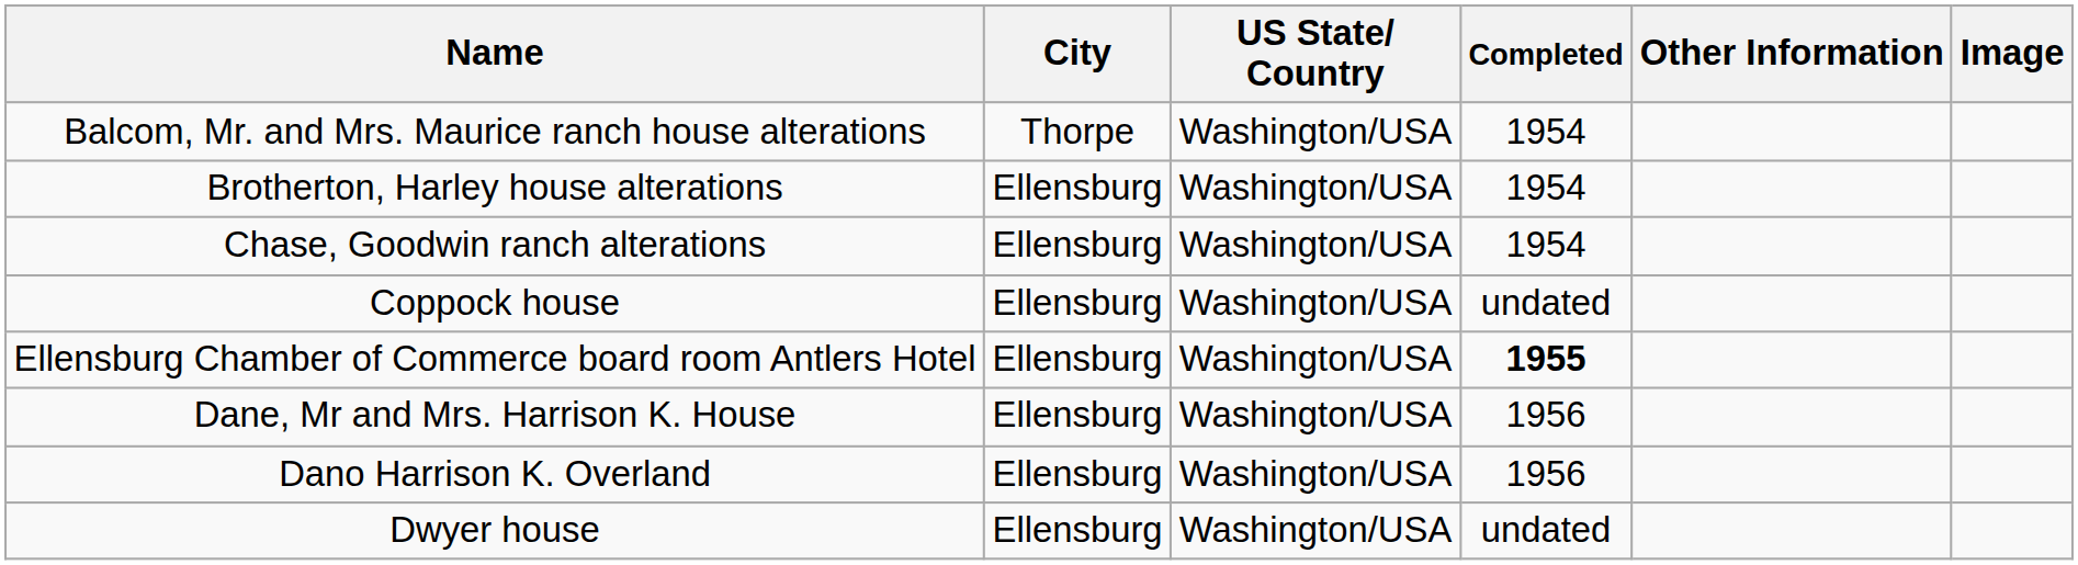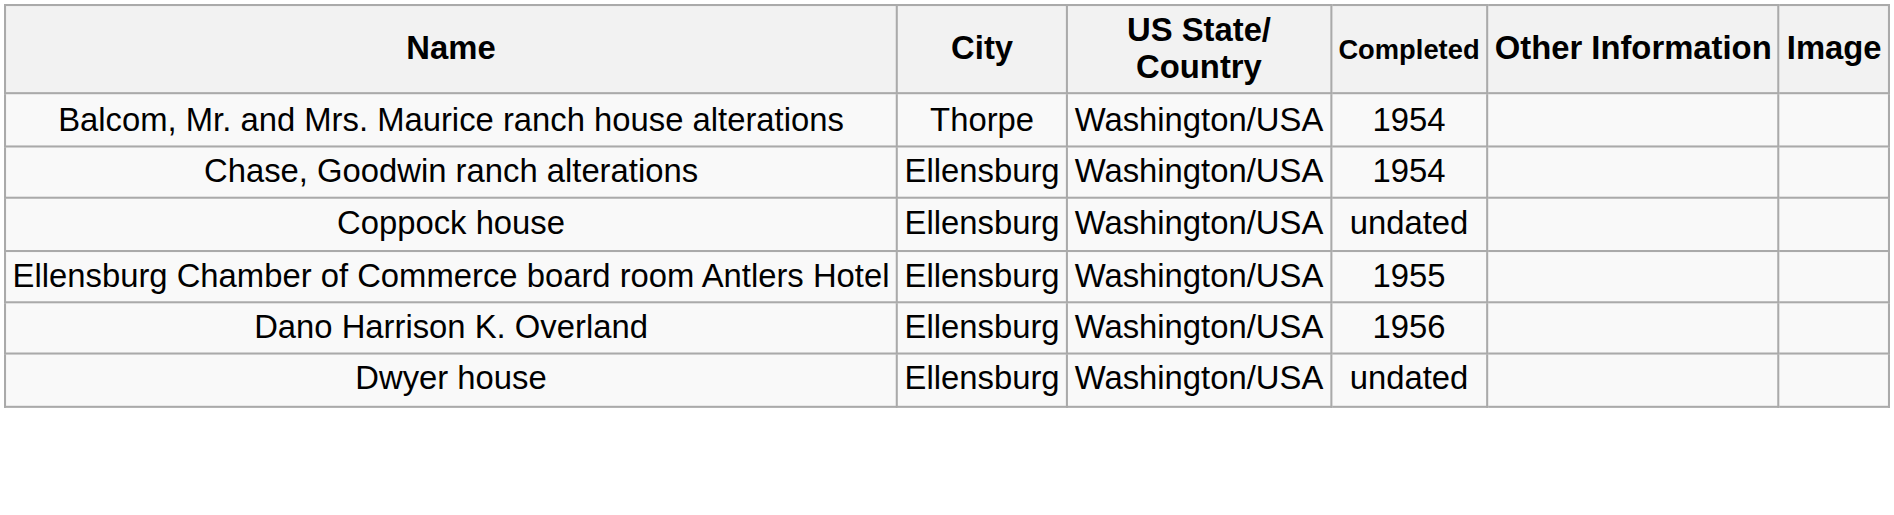- row: Brotherton, Harley house alterations | Ellensburg | Washington/USA | 1954
Ellensburg Chamber of Commerce board room Antlers Hotel | Completed: bold -> normal
- row: Dane, Mr and Mrs. Harrison K. House | Ellensburg | Washington/USA | 1956
